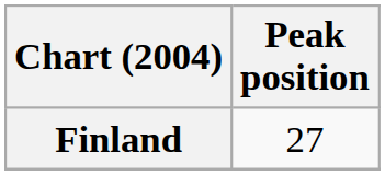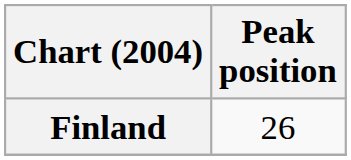Finland | Peak position: 27 -> 26
